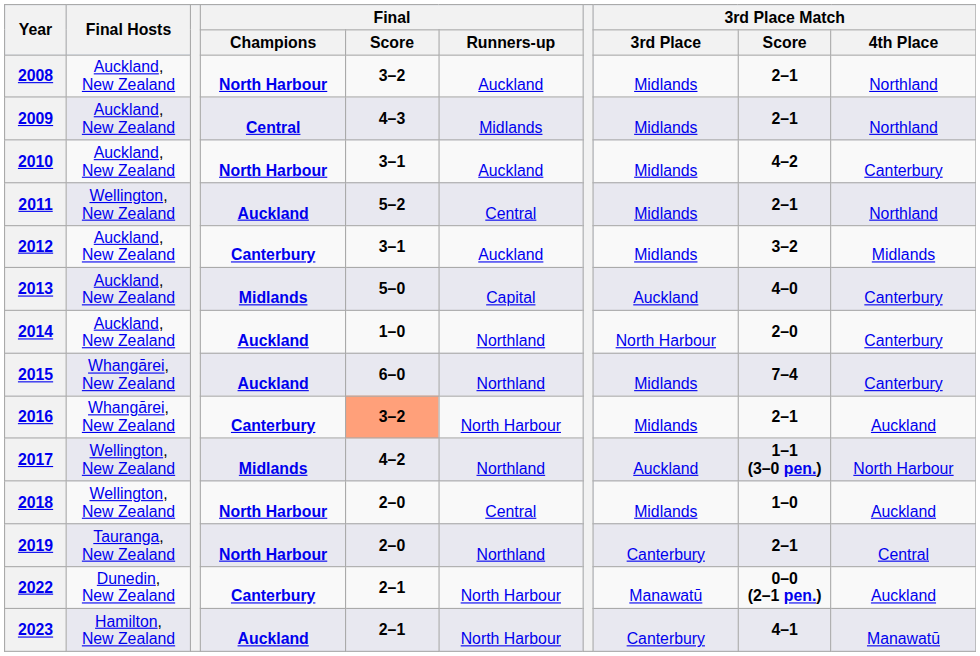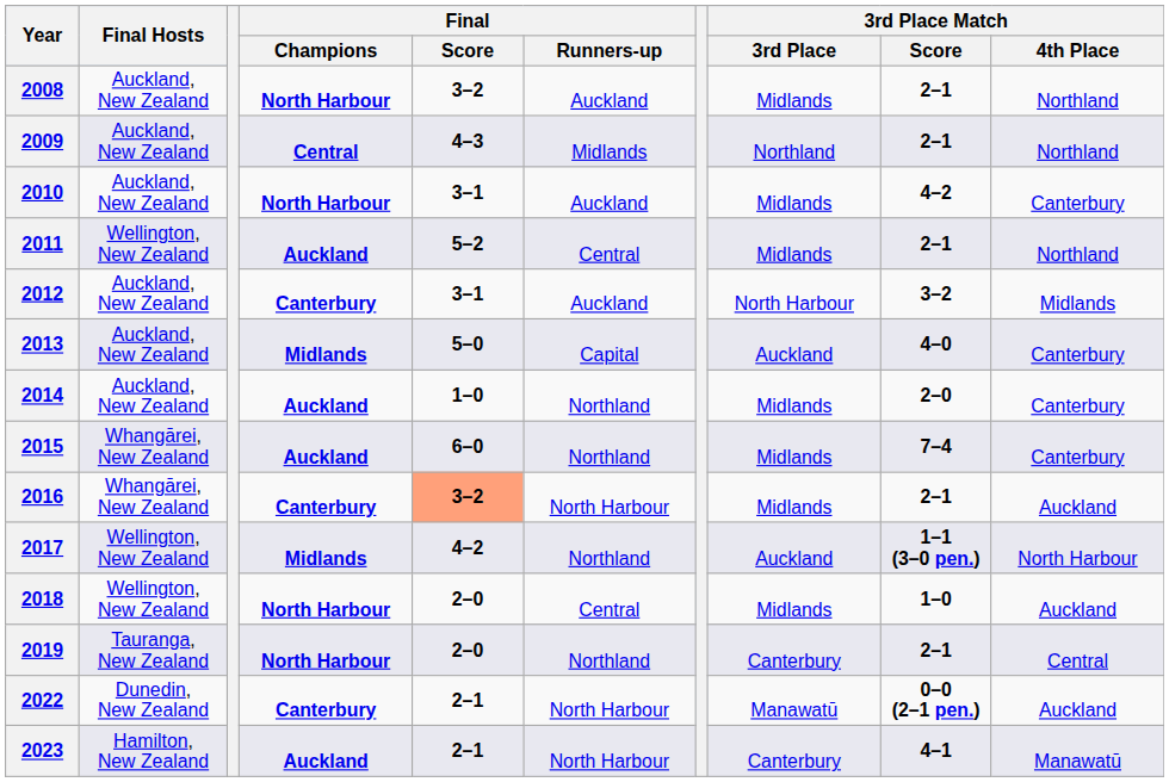2009 | 3rd Place Match / 3rd Place: Midlands -> Northland
2012 | 3rd Place Match / 3rd Place: Midlands -> North Harbour
2014 | 3rd Place Match / 3rd Place: North Harbour -> Midlands
